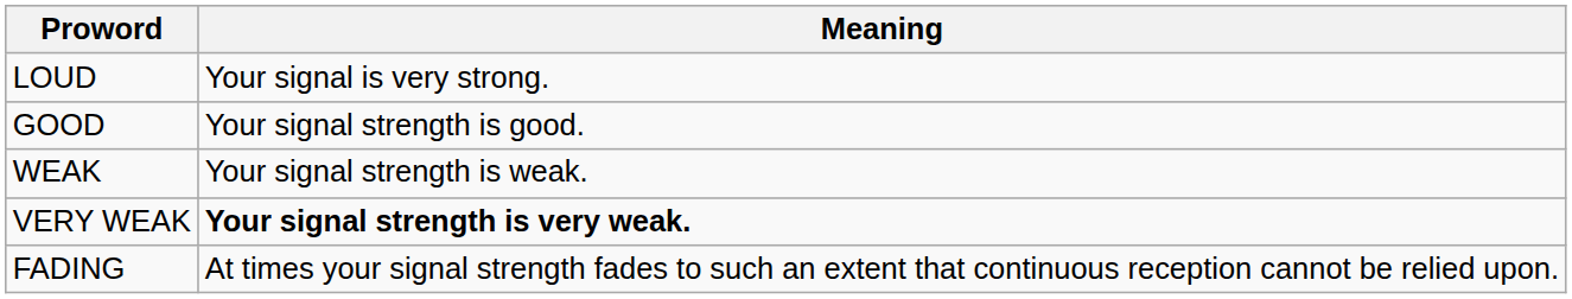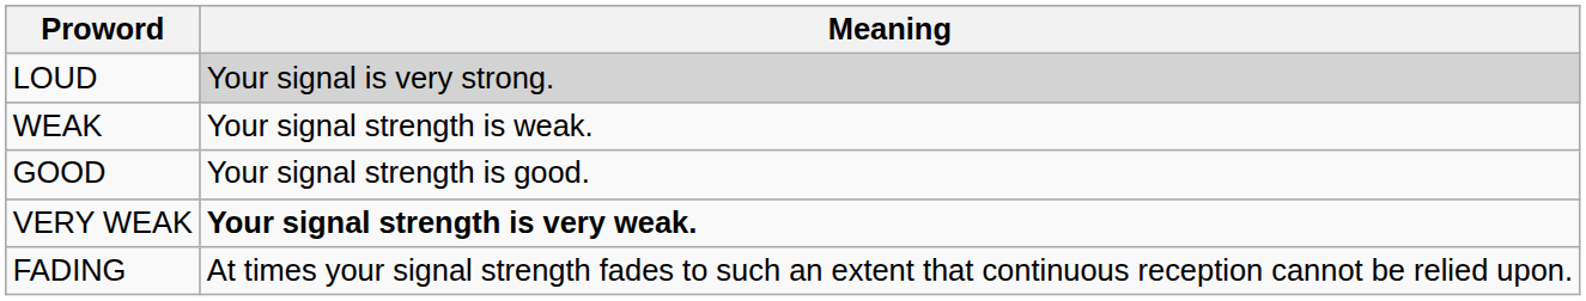LOUD | Meaning: no background -> lightgrey background
rows swapped: GOOD <-> WEAK
